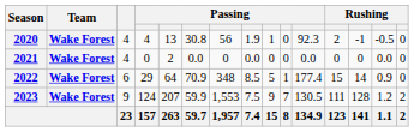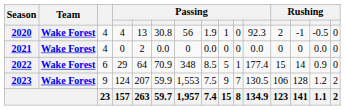2023 | column 12: 111 -> 106
